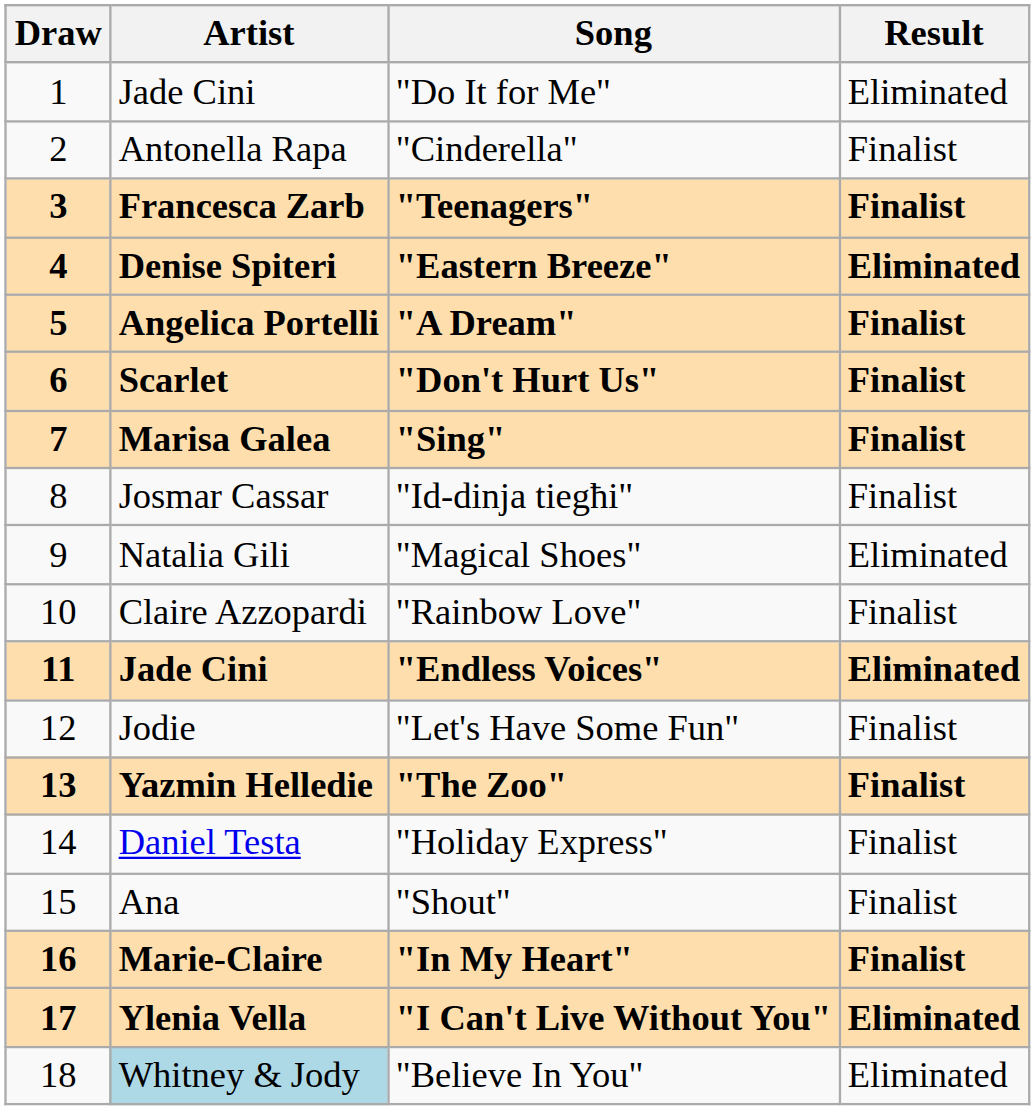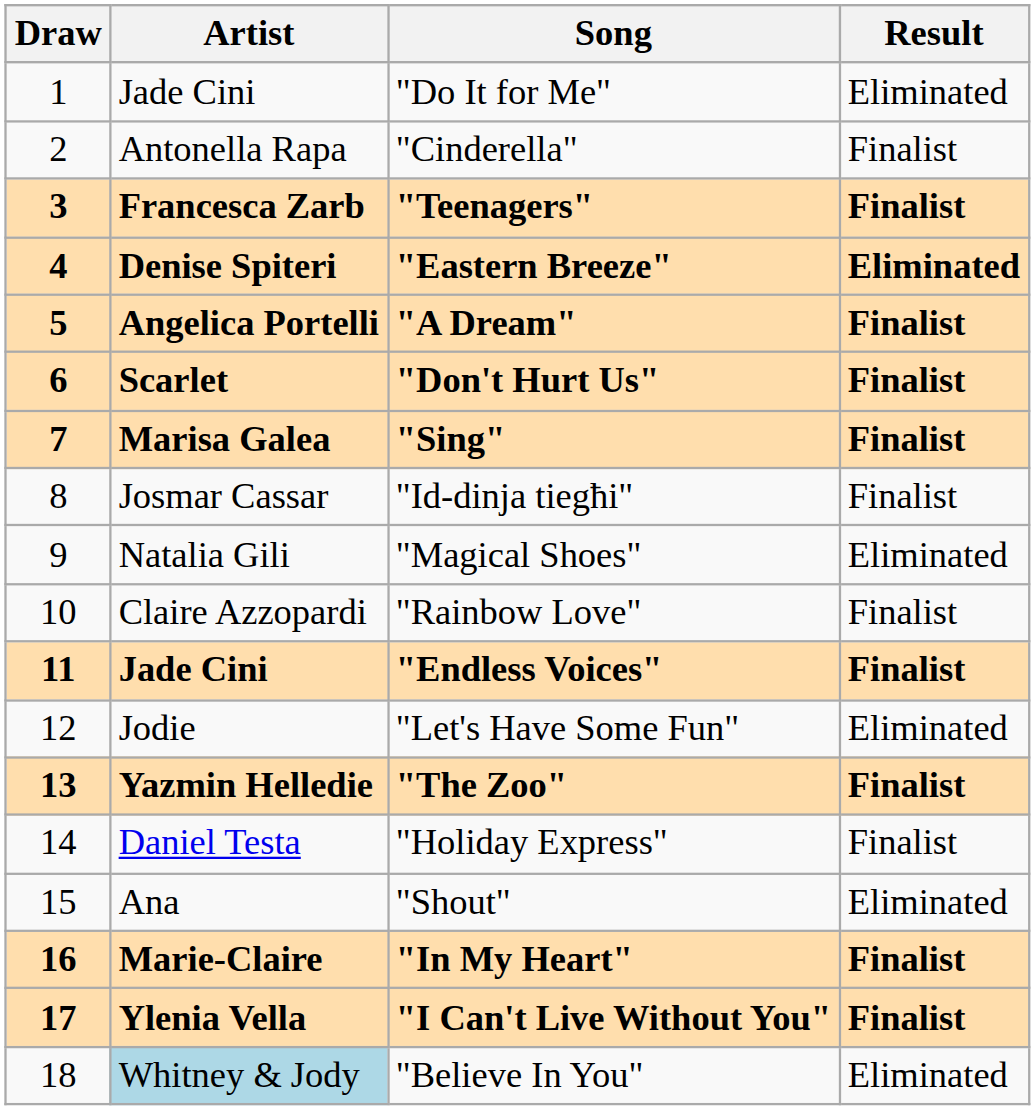"Endless Voices" | Result: Eliminated -> Finalist
"Let's Have Some Fun" | Result: Finalist -> Eliminated
"Shout" | Result: Finalist -> Eliminated
"I Can't Live Without You" | Result: Eliminated -> Finalist
